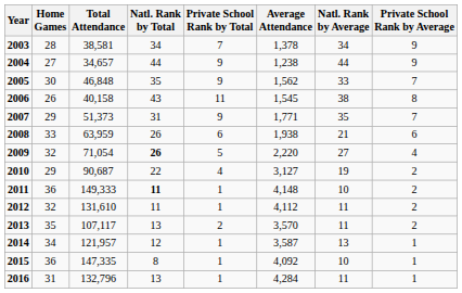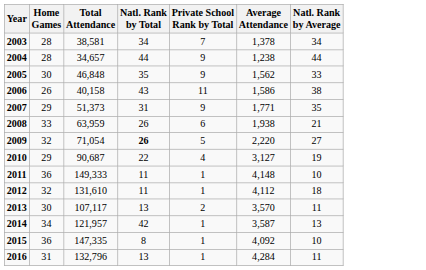- column: Private School Rank by Average | 9 | 9 | 7 | 8 | 7 | 6 | 4 | 2 | 2 | 2 | 2 | 1 | 1 | 1
2004 | Home Games: 27 -> 28
2006 | Average Attendance: 1,545 -> 1,586
2011 | Natl. Rank by Total: bold -> normal
2012 | Natl. Rank by Average: 11 -> 18
2013 | Home Games: 35 -> 30
2014 | Natl. Rank by Total: 12 -> 42
